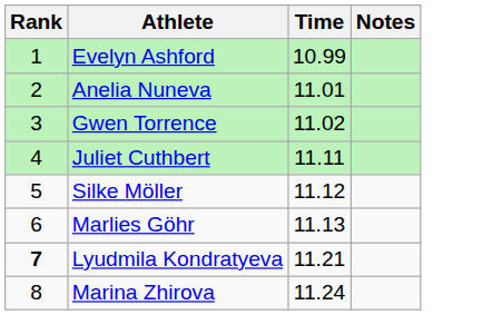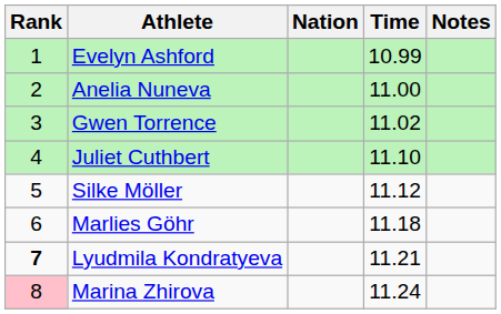+ column: Nation
Anelia Nuneva | Time: 11.01 -> 11.00
Juliet Cuthbert | Time: 11.11 -> 11.10
Marlies Göhr | Time: 11.13 -> 11.18
Marina Zhirova | Rank: no background -> pink background
